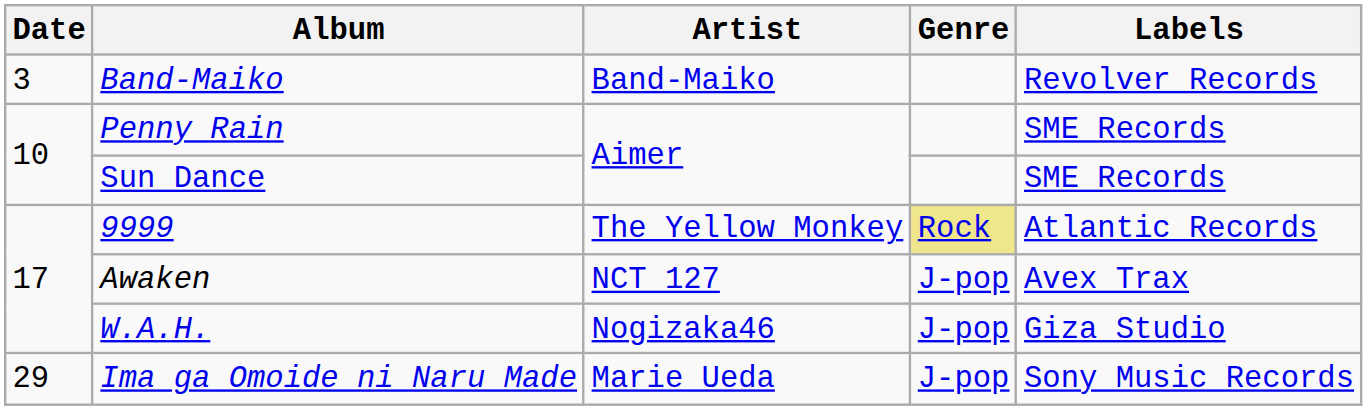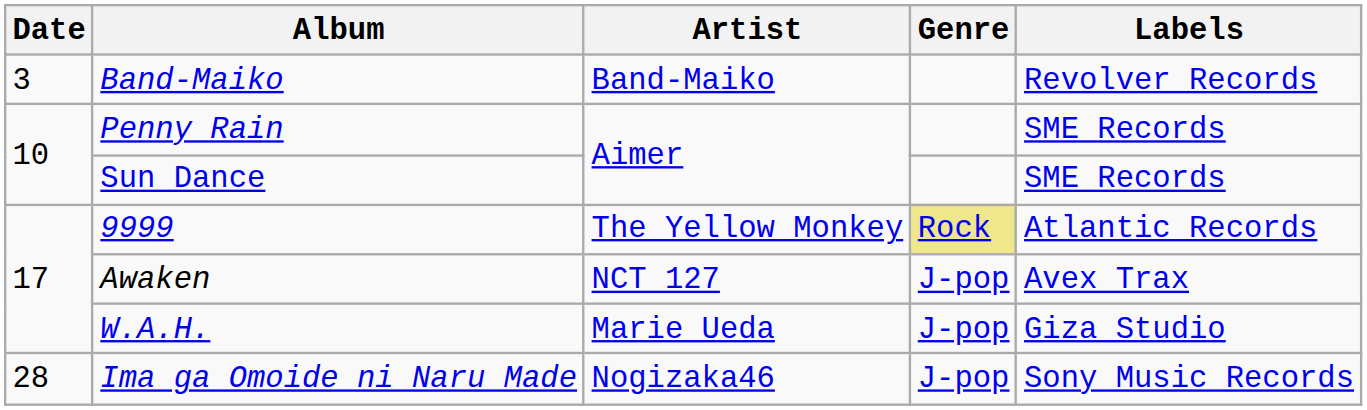W.A.H. | Artist: Nogizaka46 -> Marie Ueda
Ima ga Omoide ni Naru Made | Date: 29 -> 28
Ima ga Omoide ni Naru Made | Artist: Marie Ueda -> Nogizaka46
